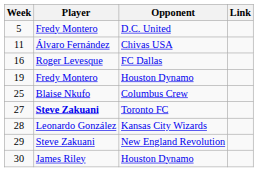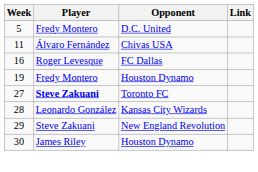- row: 25 | Blaise Nkufo | Columbus Crew
